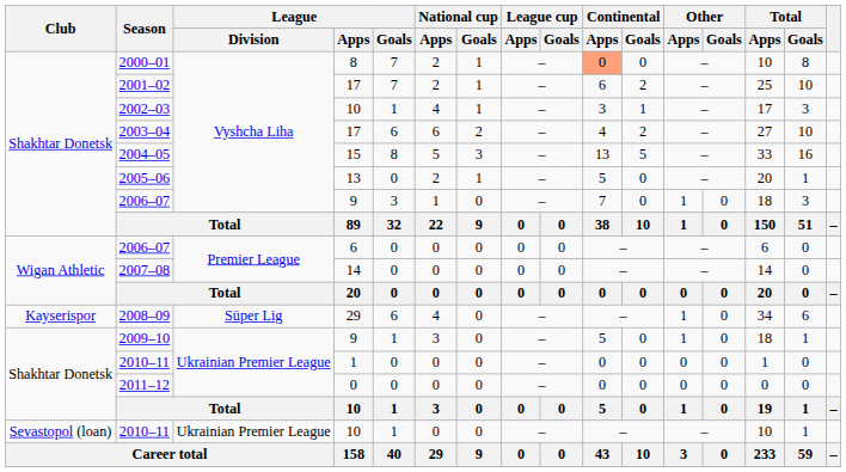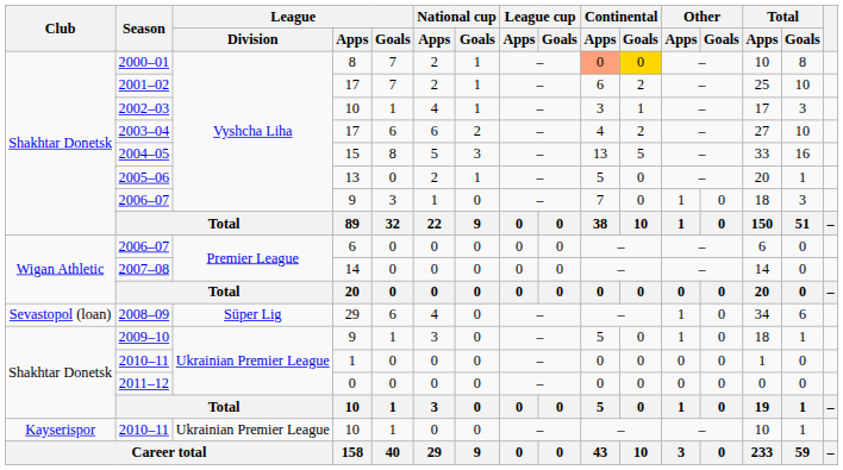2000–01 | Continental / Goals: no background -> gold background
2008–09 | Club: Kayserispor -> Sevastopol (loan)
2010–11 / 10 | Club: Sevastopol (loan) -> Kayserispor
